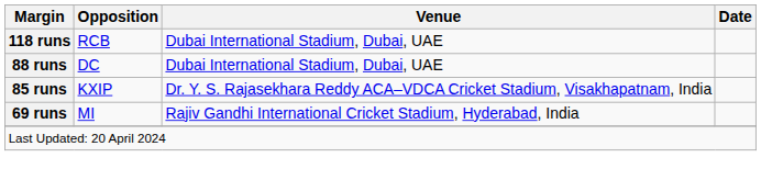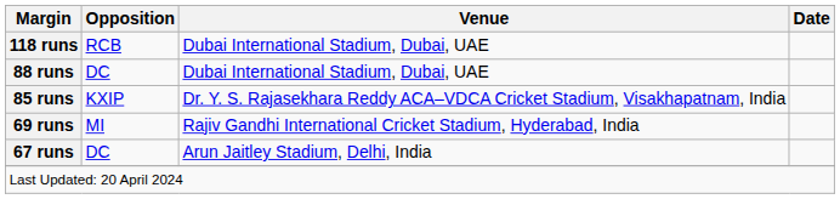+ row: 67 runs | DC | Arun Jaitley Stadium, Delhi, India
